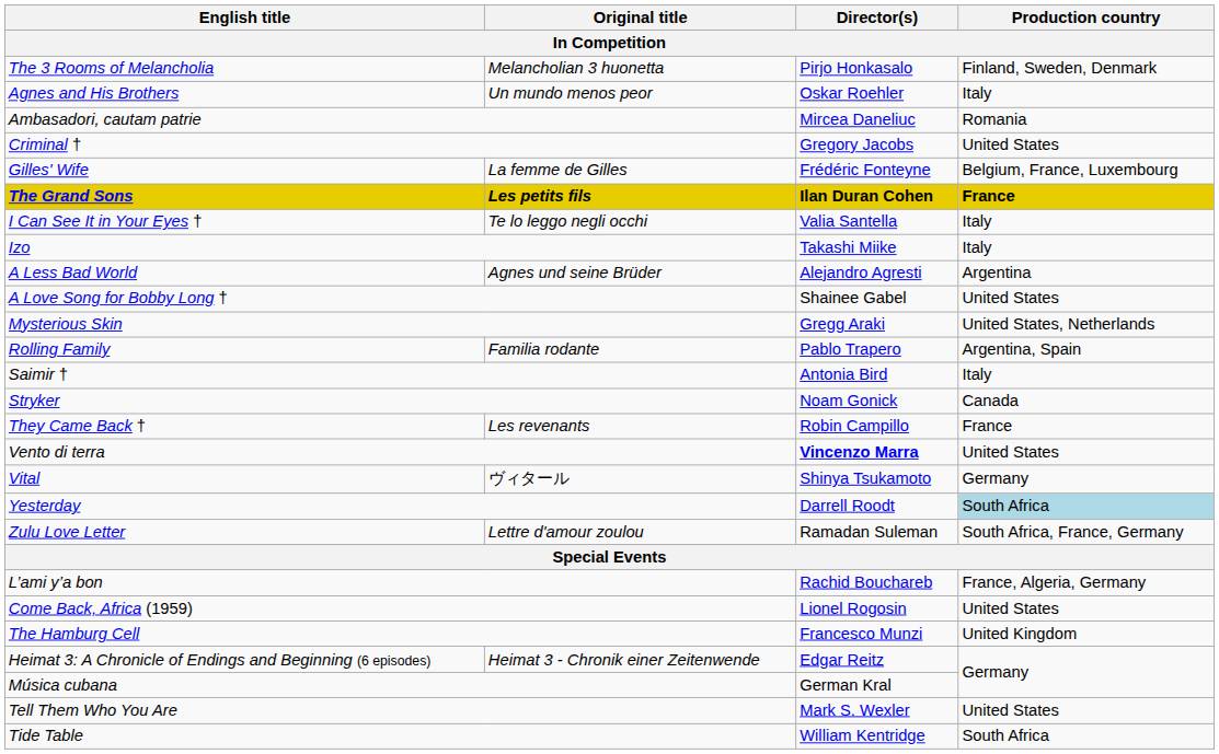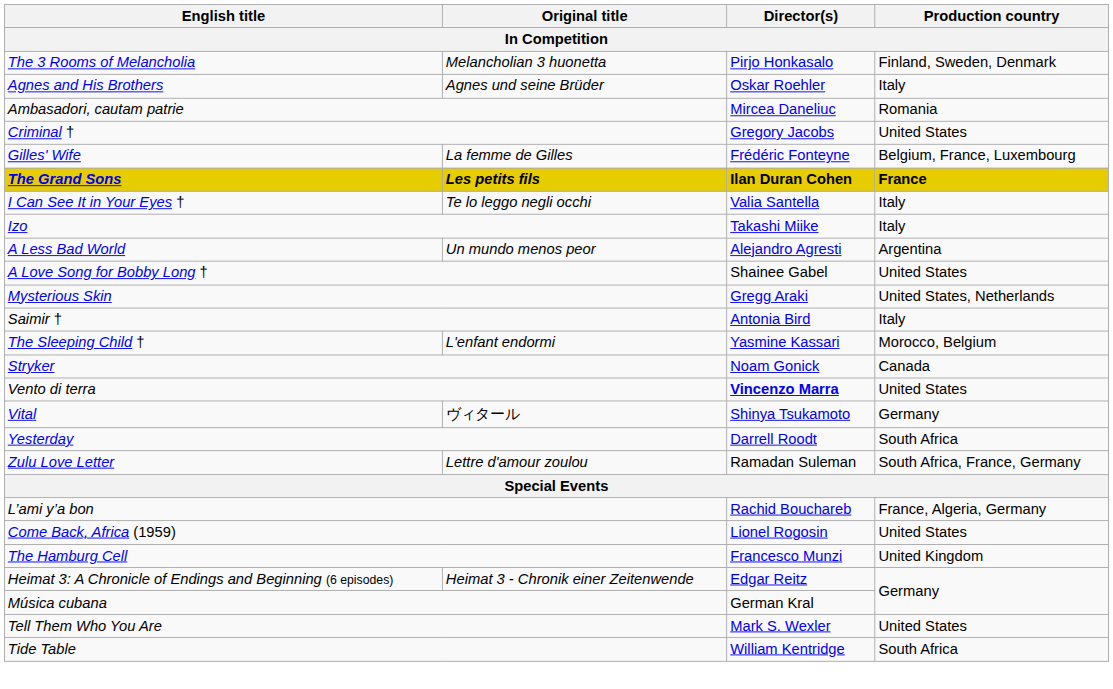Agnes and His Brothers | Original title: Un mundo menos peor -> Agnes und seine Brüder
A Less Bad World | Original title: Agnes und seine Brüder -> Un mundo menos peor
- row: Rolling Family | Familia rodante | Pablo Trapero | Argentina, Spain
+ row: The Sleeping Child † | L'enfant endormi | Yasmine Kassari | Morocco, Belgium
- row: They Came Back † | Les revenants | Robin Campillo | France
Yesterday | Production country: lightblue background -> no background
